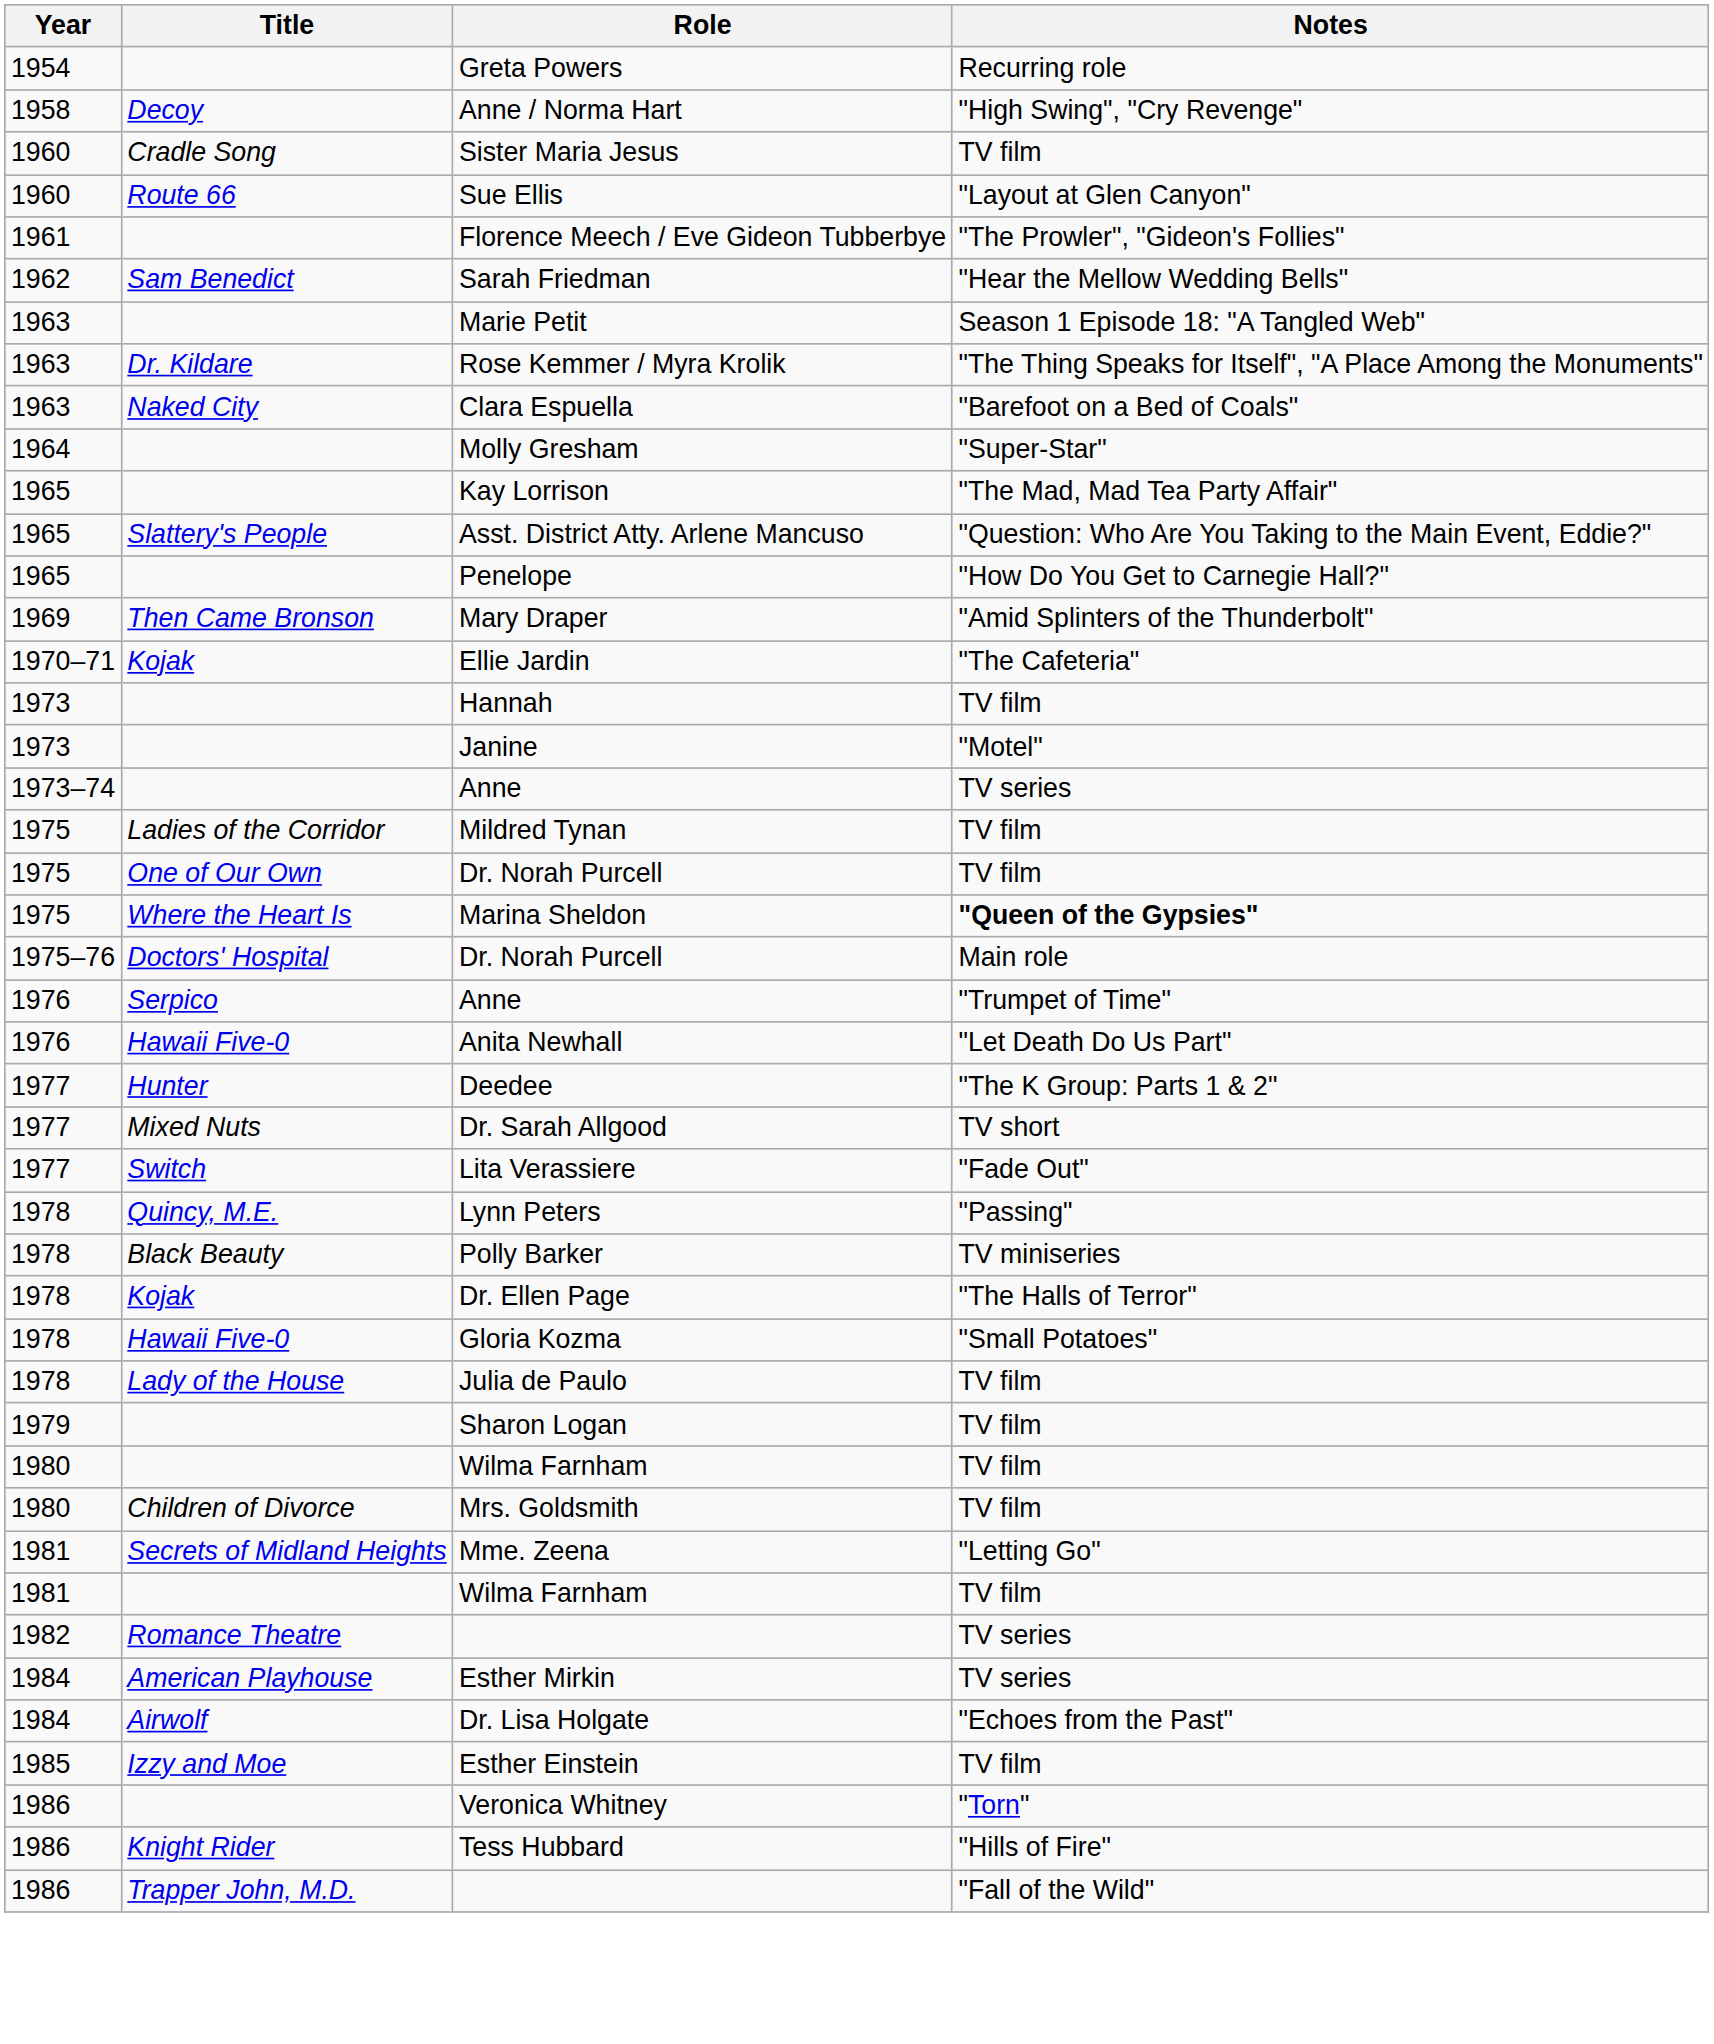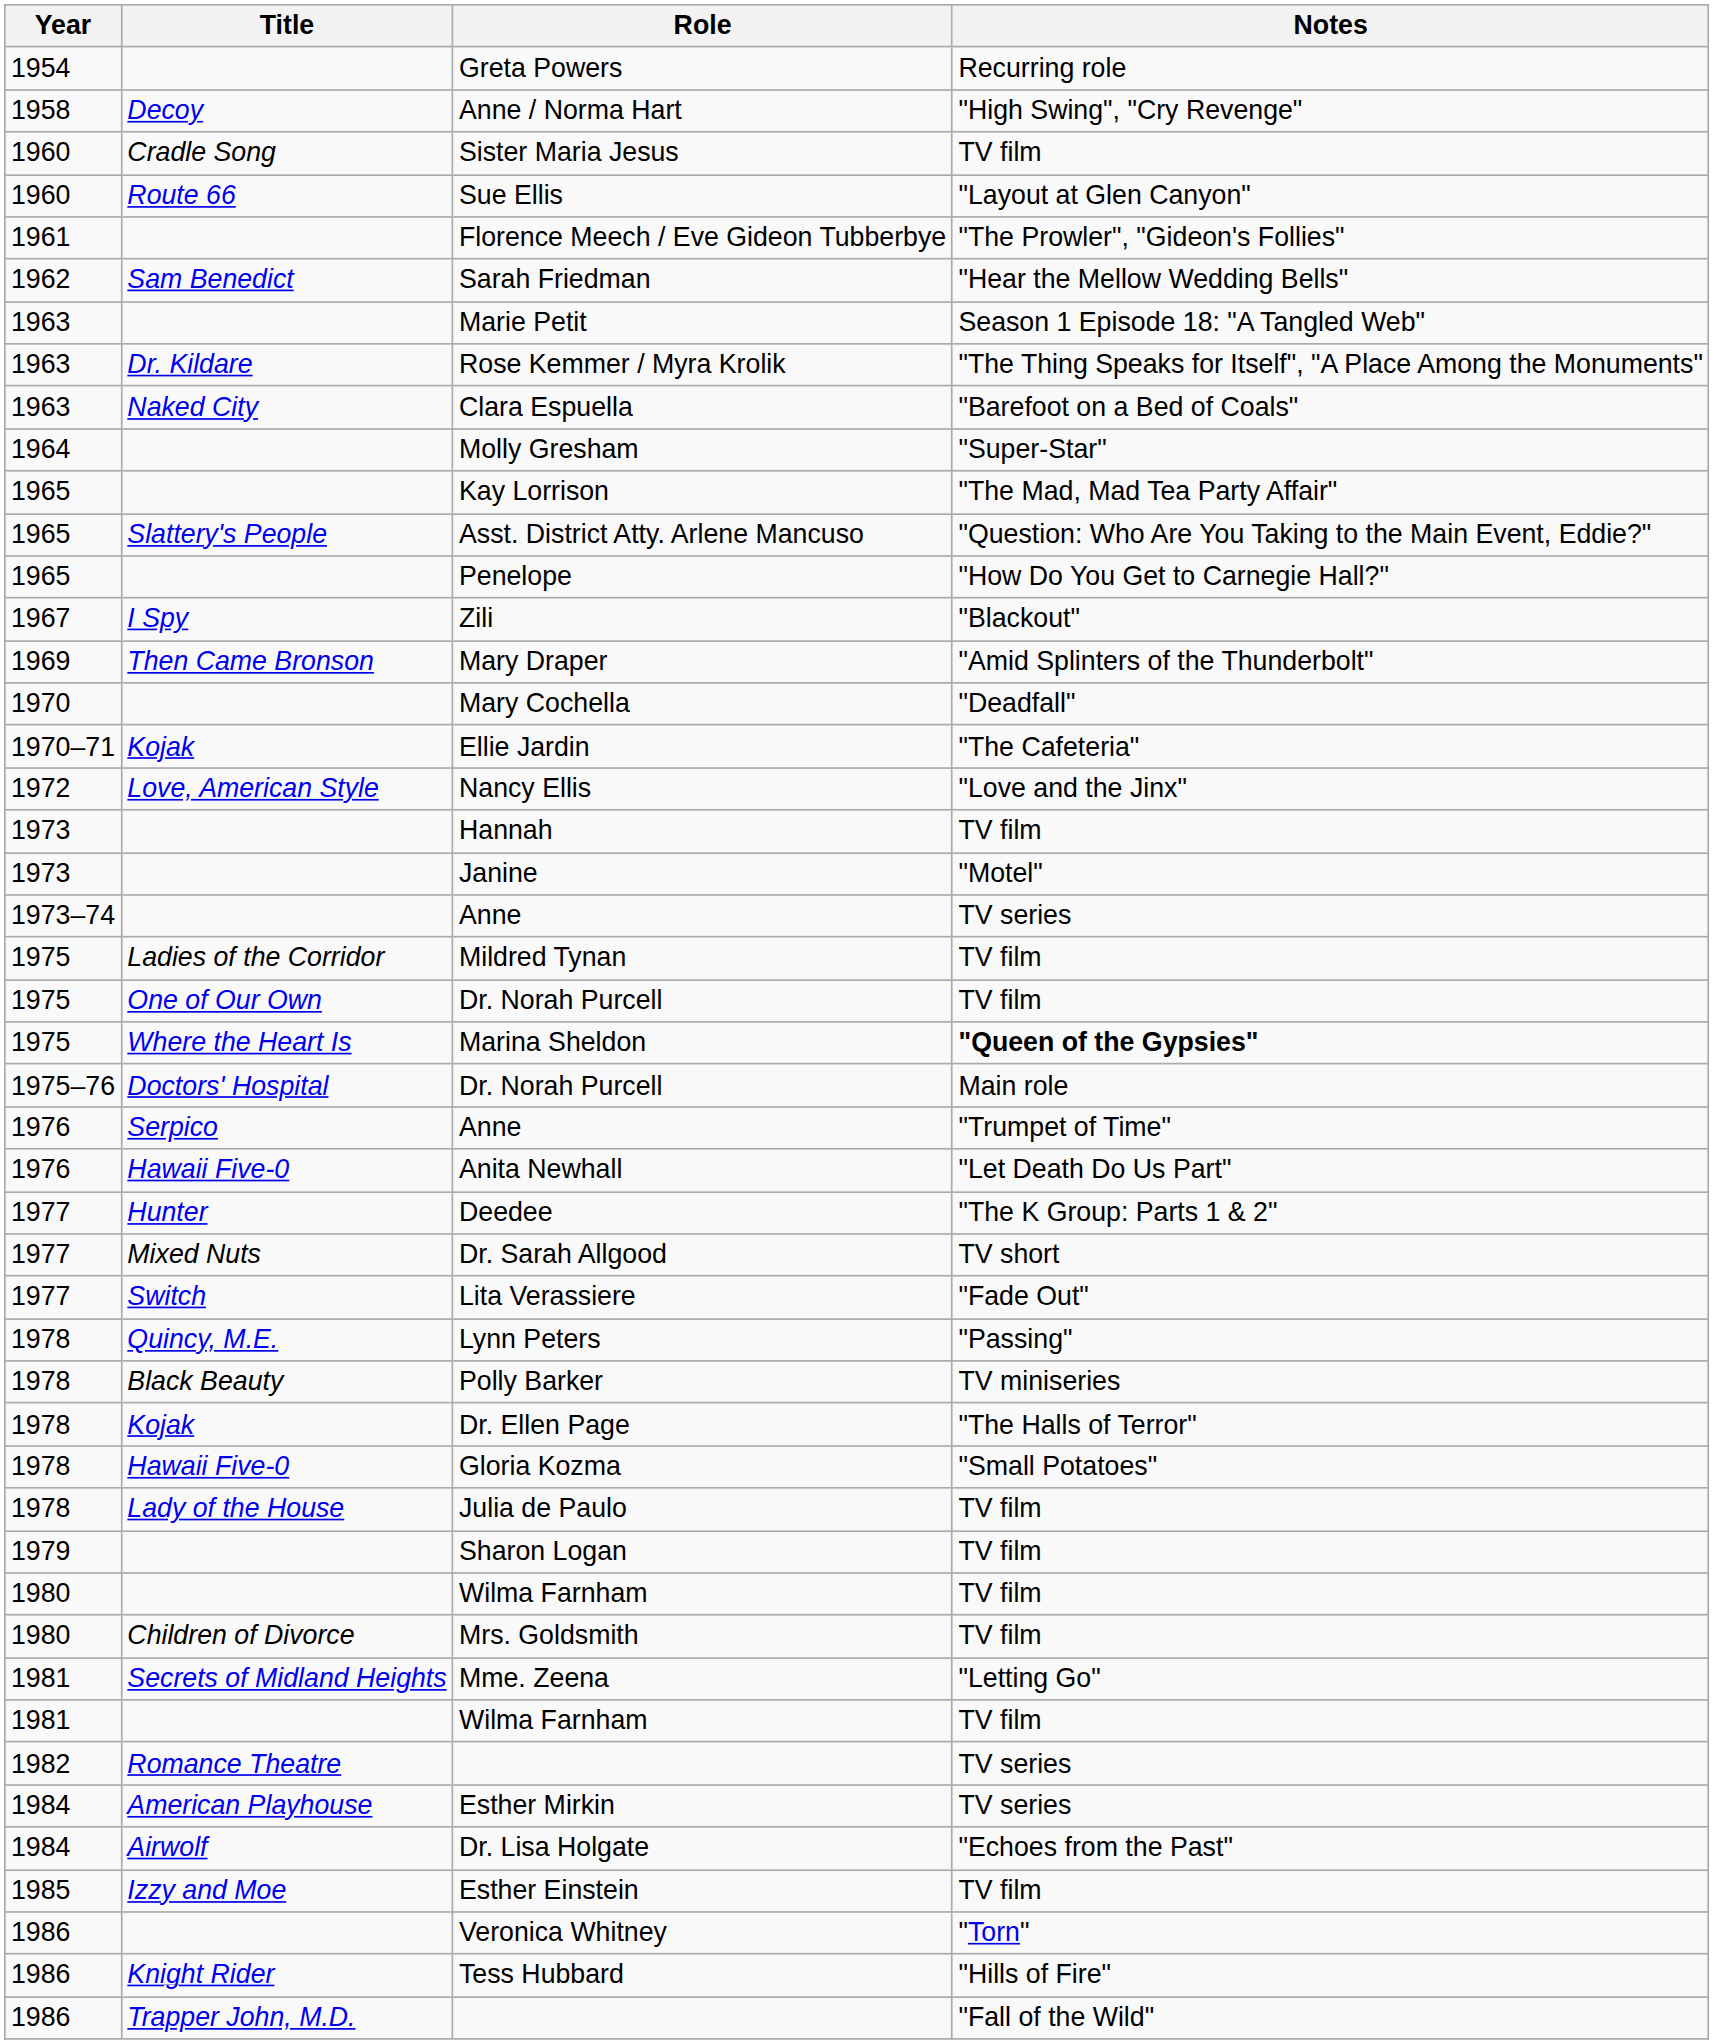+ row: 1967 | I Spy | Zili | "Blackout"
+ row: 1970 | Mary Cochella | "Deadfall"
+ row: 1972 | Love, American Style | Nancy Ellis | "Love and the Jinx"
